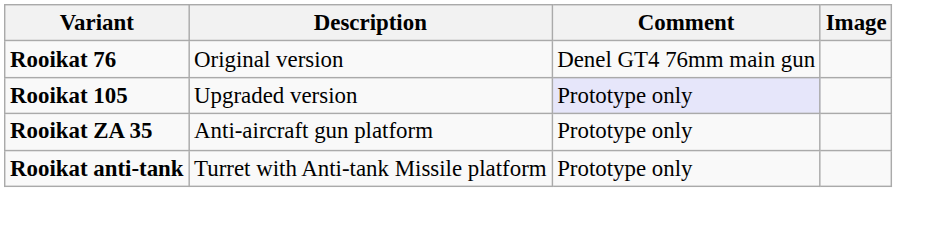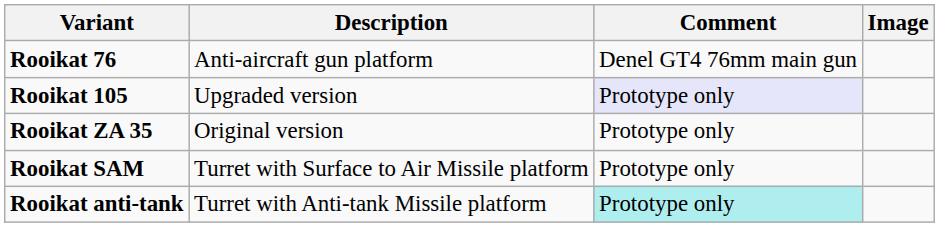Rooikat 76 | Description: Original version -> Anti-aircraft gun platform
Rooikat ZA 35 | Description: Anti-aircraft gun platform -> Original version
+ row: Rooikat SAM | Turret with Surface to Air Missile platform | Prototype only
Rooikat anti-tank | Comment: no background -> paleturquoise background
